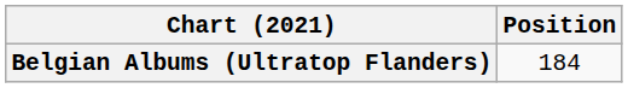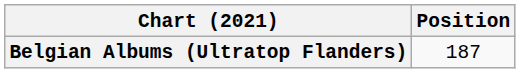Belgian Albums (Ultratop Flanders) | Position: 184 -> 187
